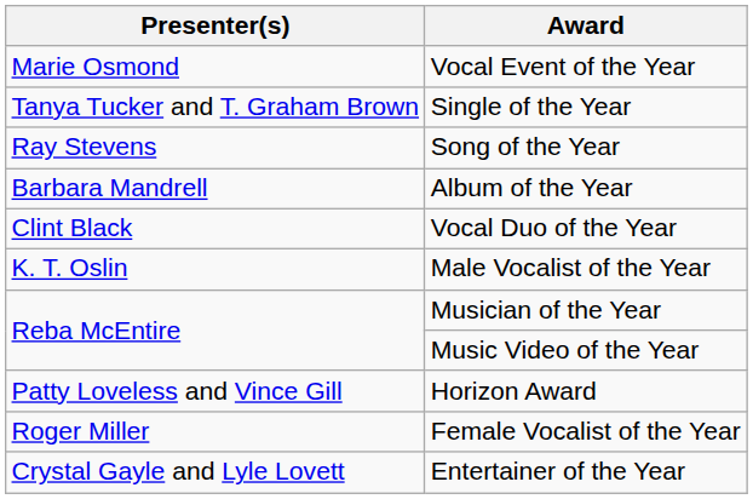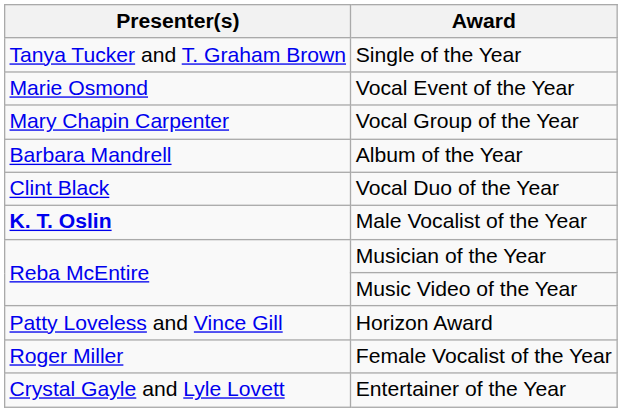rows swapped: Single of the Year <-> Vocal Event of the Year
- row: Ray Stevens | Song of the Year
+ row: Mary Chapin Carpenter | Vocal Group of the Year
Male Vocalist of the Year | Presenter(s): normal -> bold
